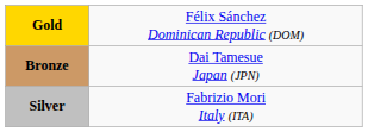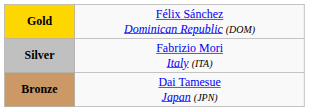rows swapped: Silver <-> Bronze
